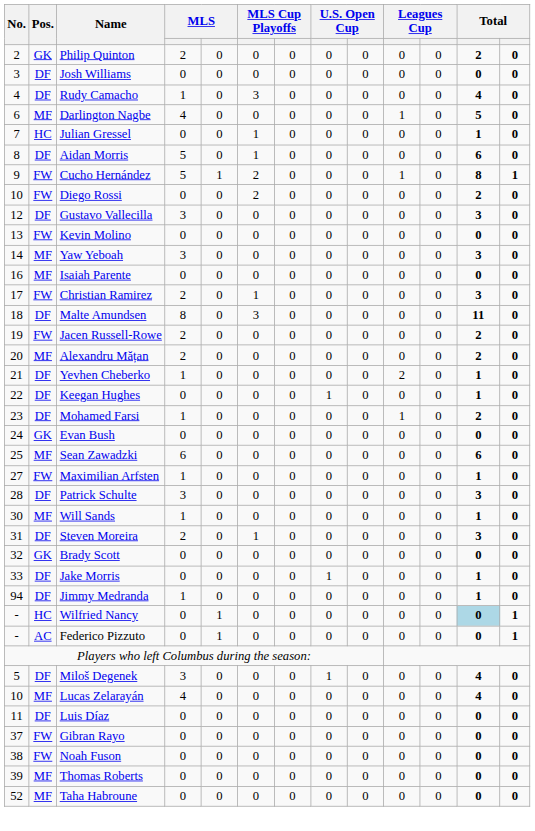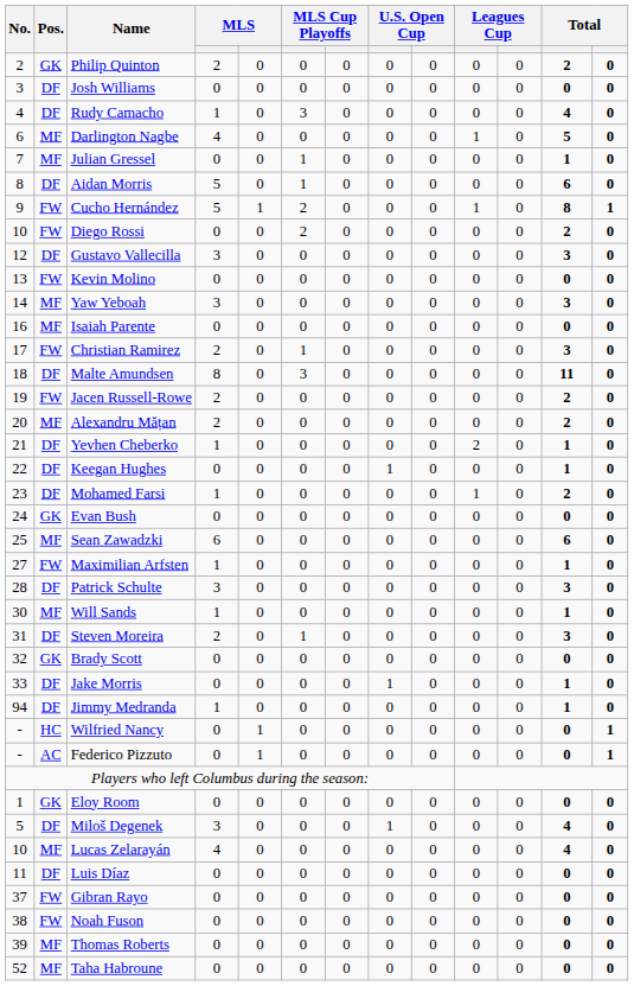Julian Gressel | Pos.: HC -> MF
Wilfried Nancy | column 12: lightblue background -> no background
+ row: 1 | GK | Eloy Room | 0 | 0 | 0 | 0 | 0 | 0 | 0 | 0 | 0 | 0
